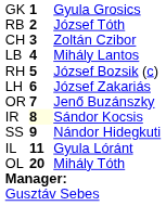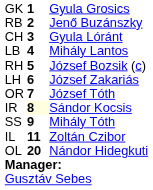RB | column 3: József Tóth -> Jenő Buzánszky
CH | column 3: Zoltán Czibor -> Gyula Lóránt
OR | column 3: Jenő Buzánszky -> József Tóth
SS | column 3: Nándor Hidegkuti -> Mihály Tóth
IL | column 3: Gyula Lóránt -> Zoltán Czibor
OL | column 3: Mihály Tóth -> Nándor Hidegkuti
